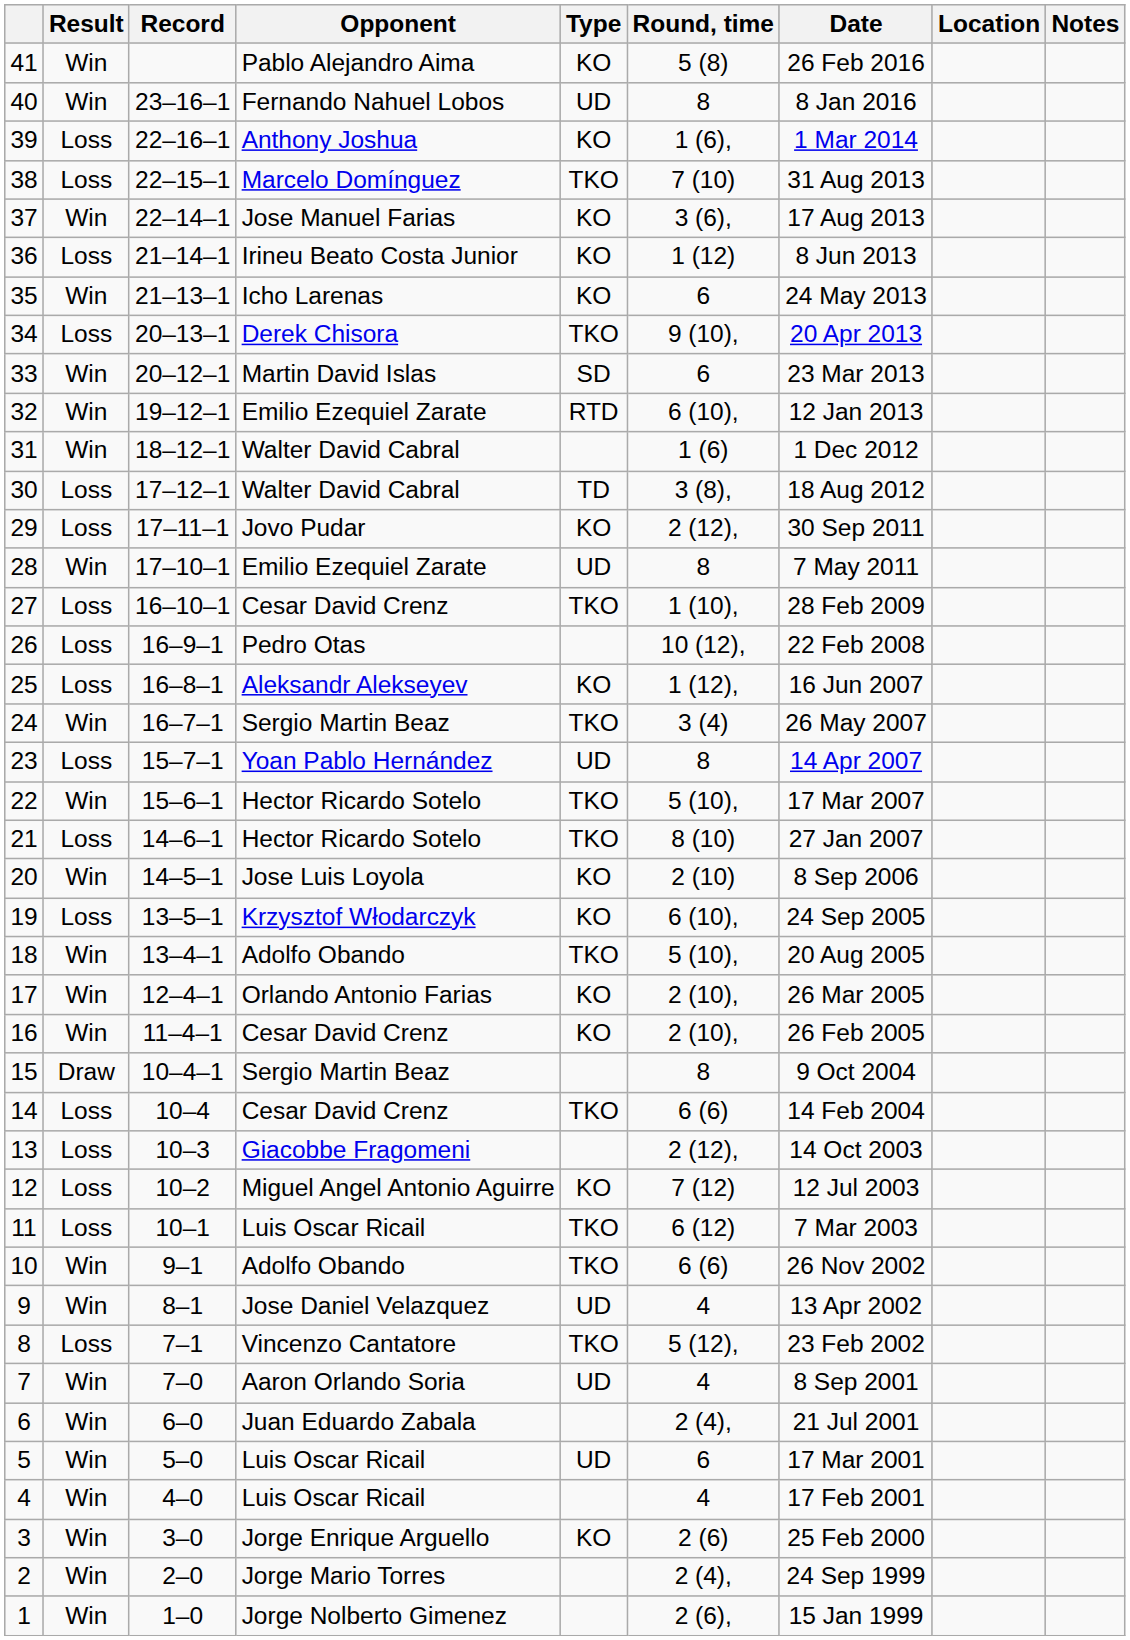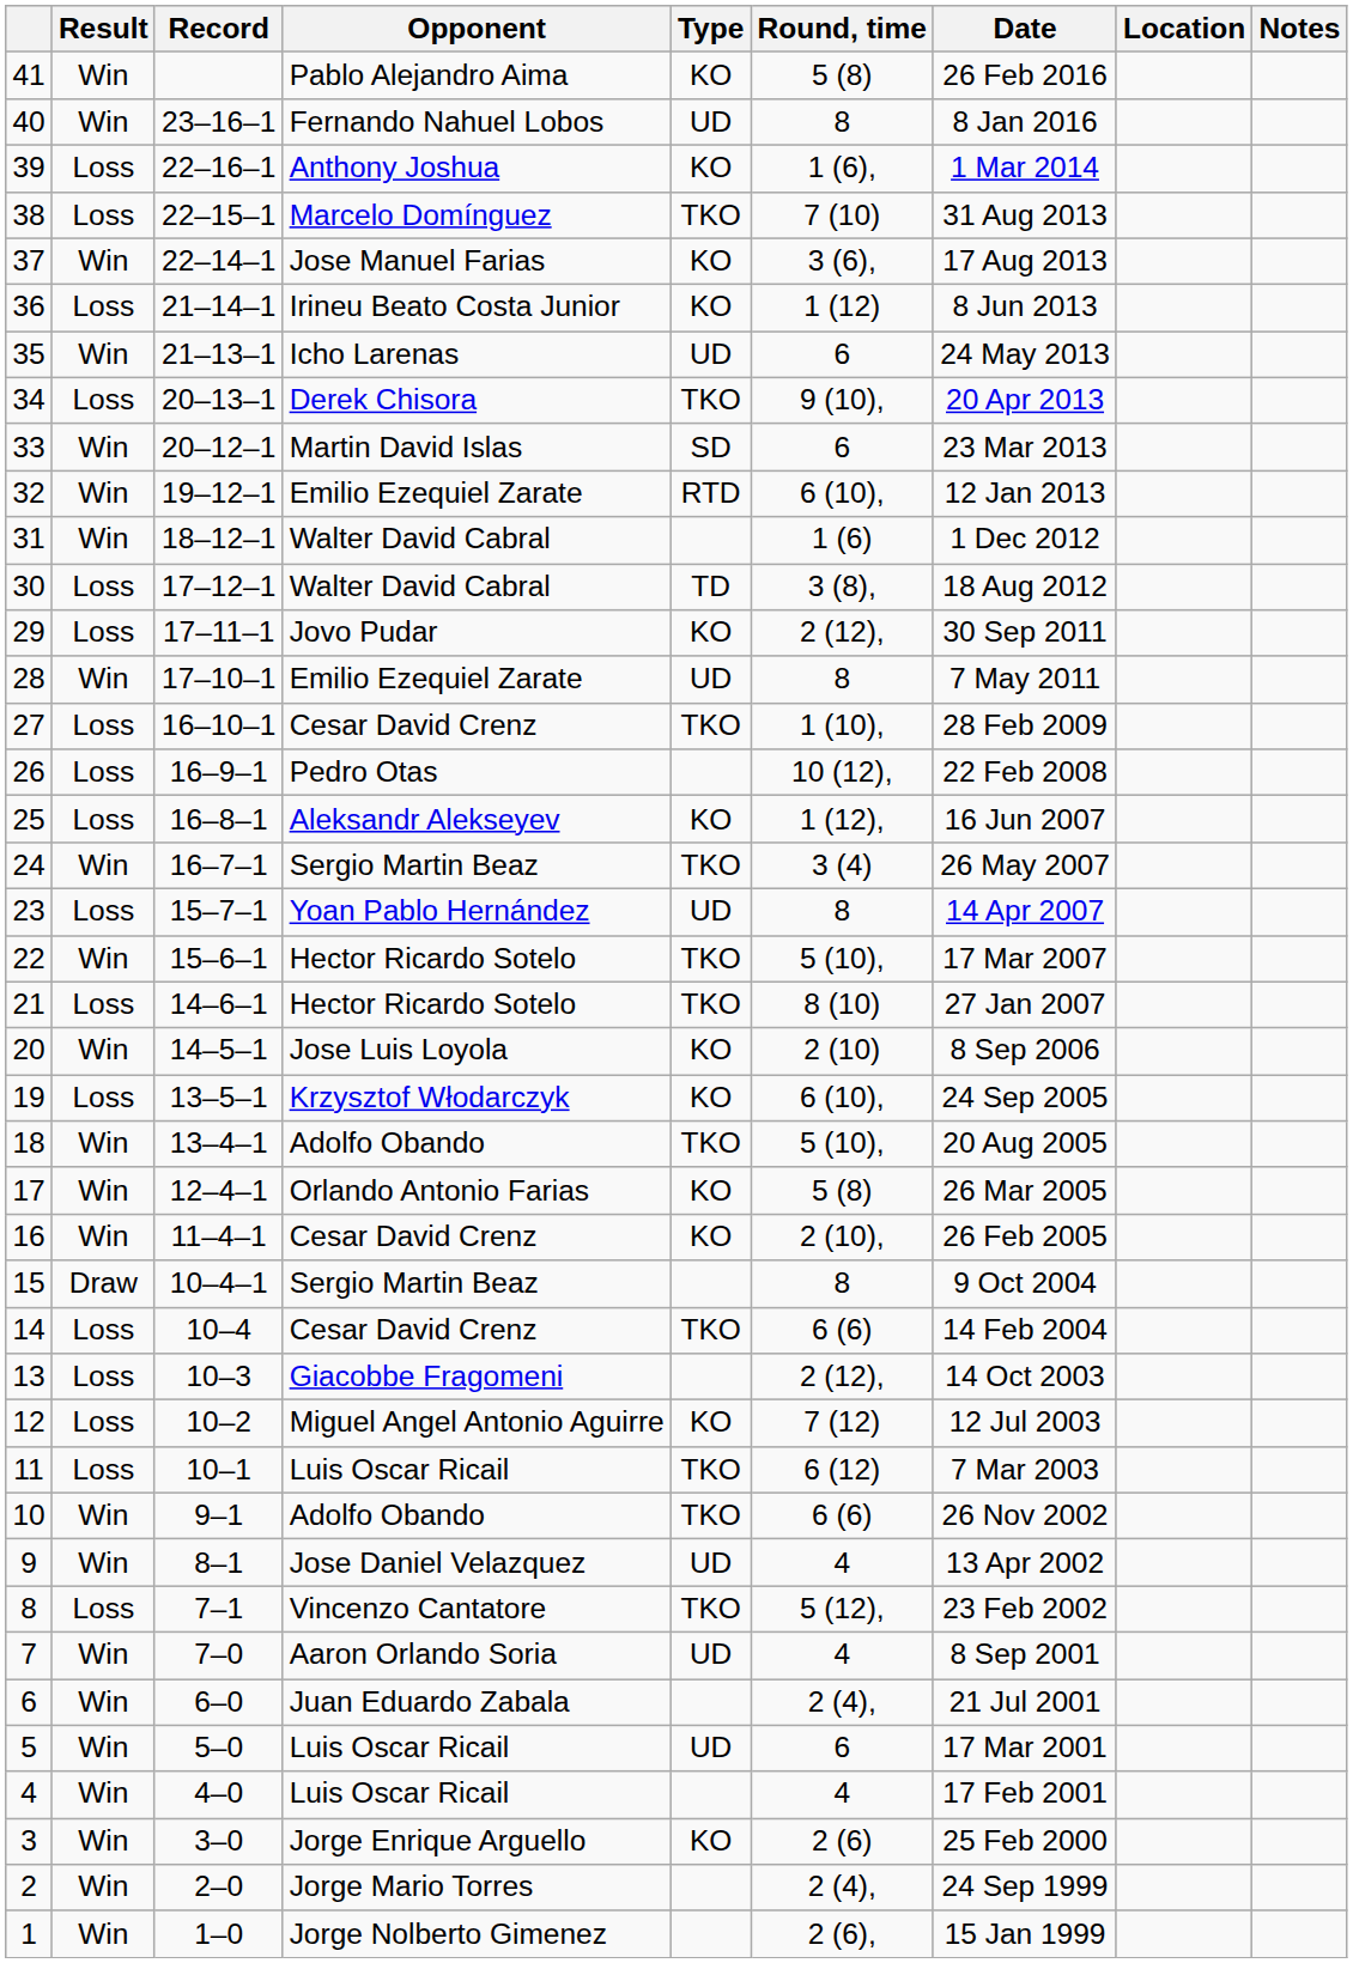35 | Type: KO -> UD
17 | Round, time: 2 (10), -> 5 (8)
